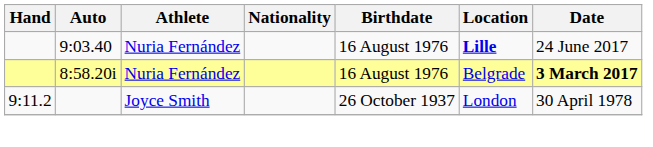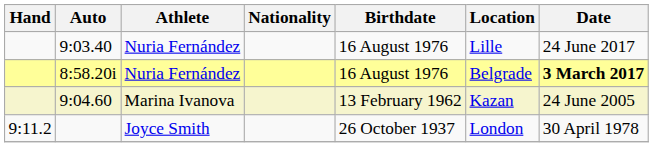9:03.40 | Location: bold -> normal
+ row: 9:04.60 | Marina Ivanova | 13 February 1962 | Kazan | 24 June 2005
